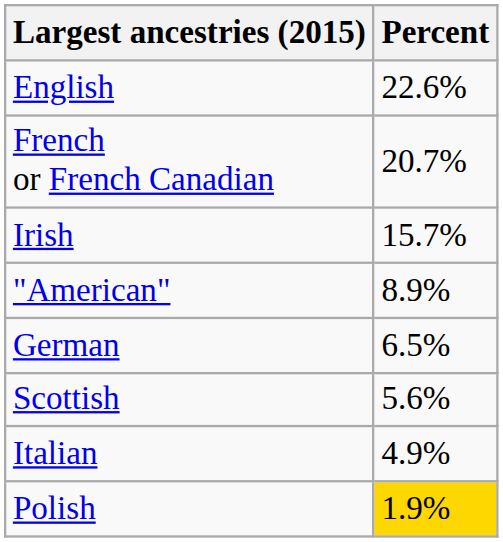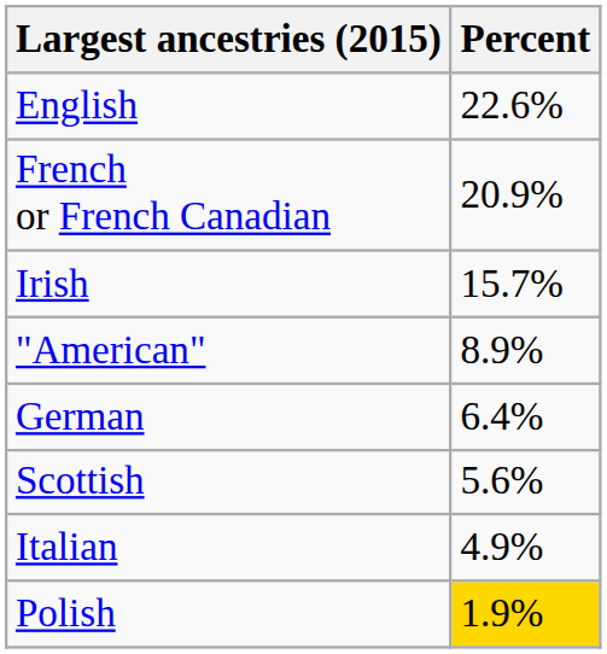French or French Canadian | Percent: 20.7% -> 20.9%
German | Percent: 6.5% -> 6.4%
